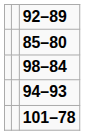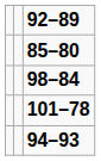rows swapped: 101–78 <-> 94–93
